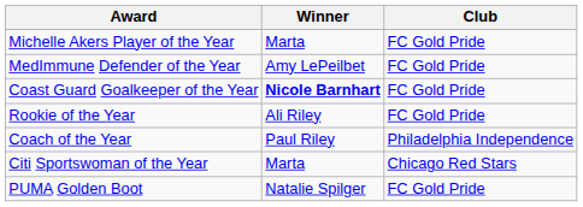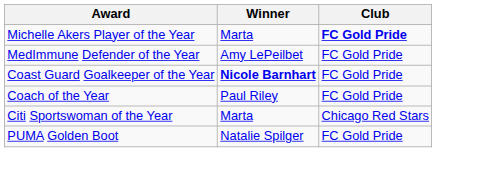Michelle Akers Player of the Year | Club: normal -> bold
- row: Rookie of the Year | Ali Riley | FC Gold Pride
Coach of the Year | Club: Philadelphia Independence -> FC Gold Pride
